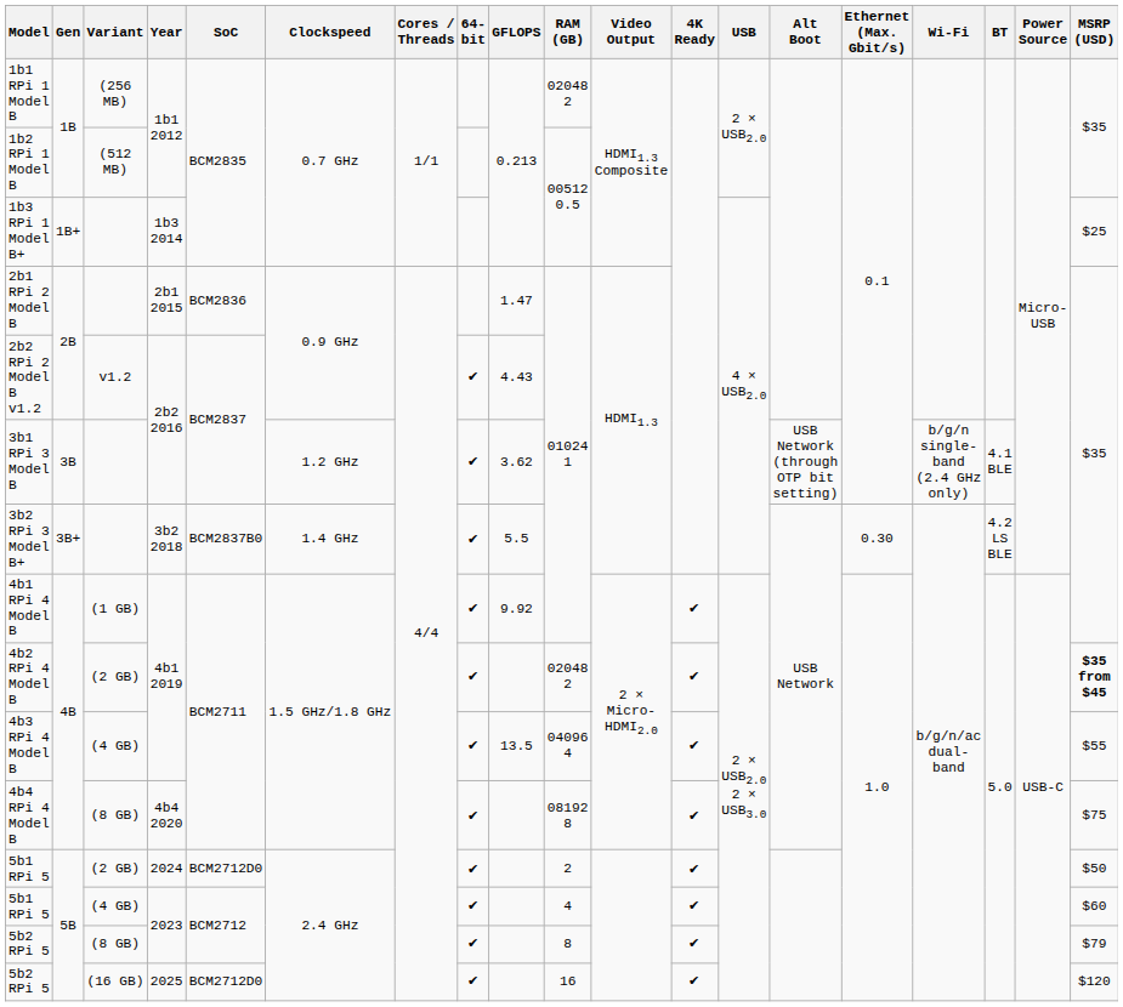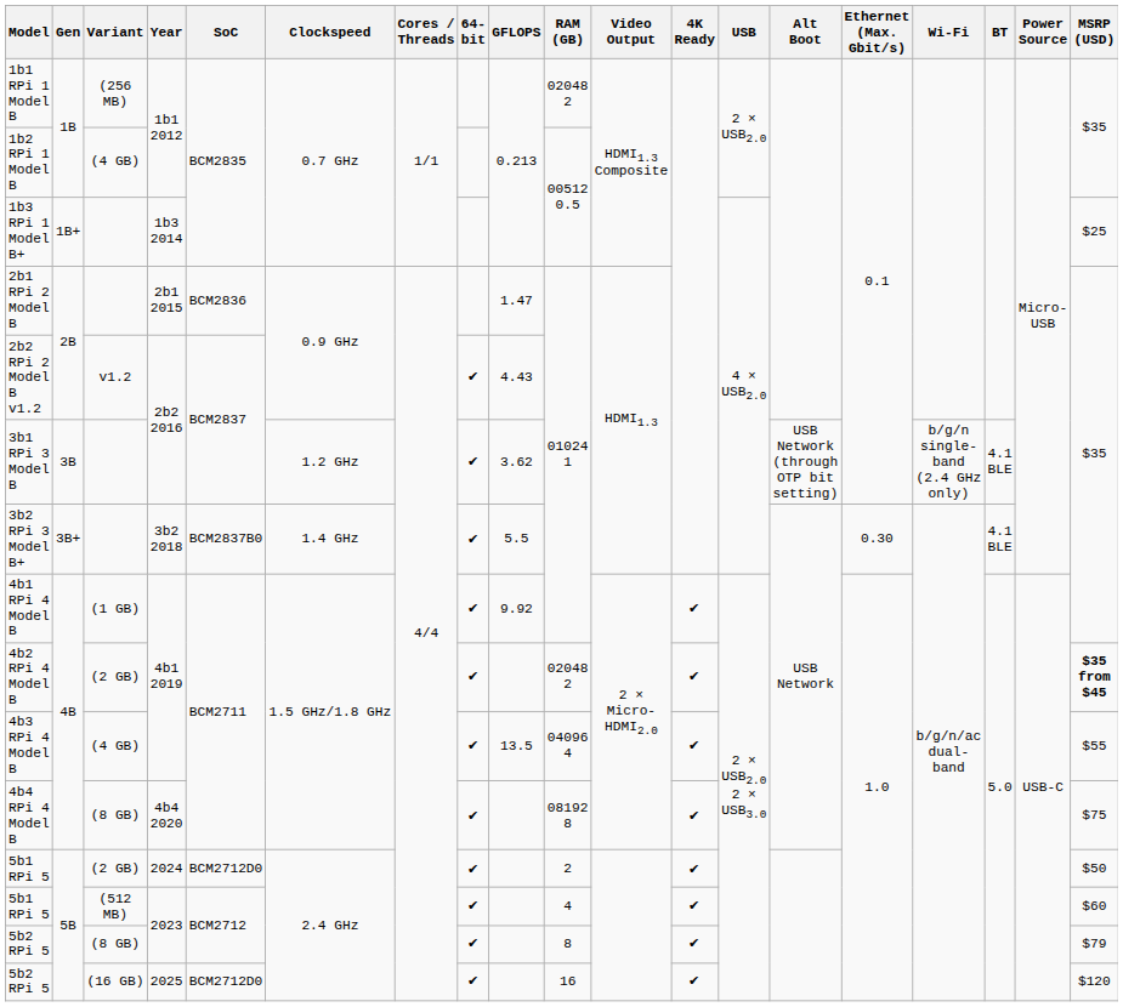1b2 RPi 1 Model B | Variant: (512 MB) -> (4 GB)
3b2 RPi 3 Model B+ | BT: 4.2 LS BLE -> 4.1 BLE
5b1 RPi 5 / 2023 | Variant: (4 GB) -> (512 MB)
